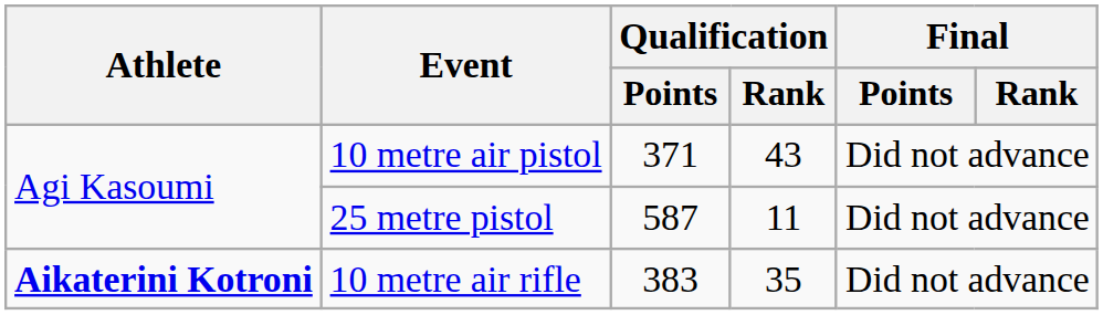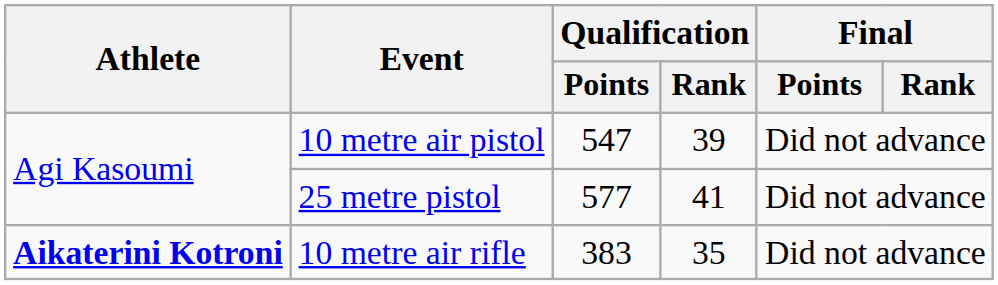10 metre air pistol | Qualification / Points: 371 -> 547
10 metre air pistol | Qualification / Rank: 43 -> 39
25 metre pistol | Qualification / Points: 587 -> 577
25 metre pistol | Qualification / Rank: 11 -> 41
